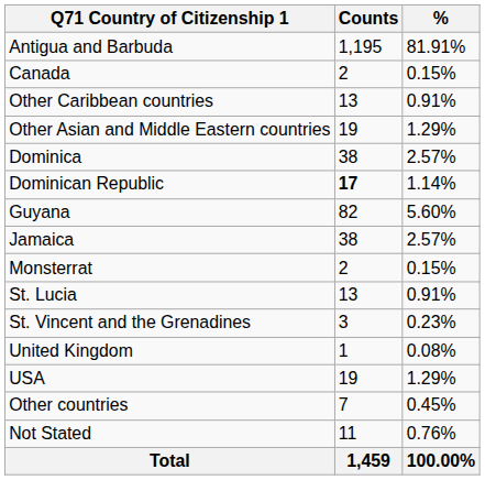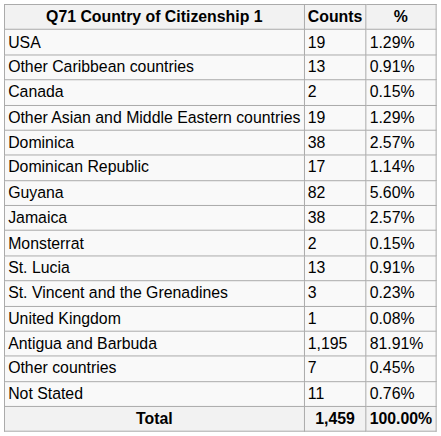rows swapped: Antigua and Barbuda <-> USA
rows swapped: Other Caribbean countries <-> Canada
Dominican Republic | Counts: bold -> normal
